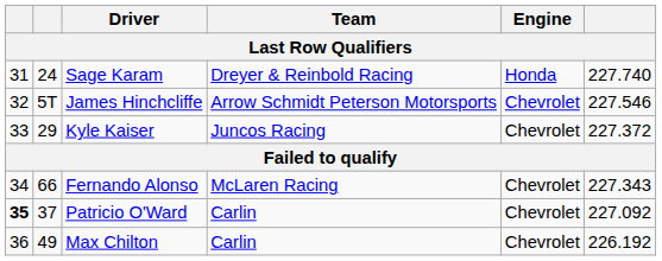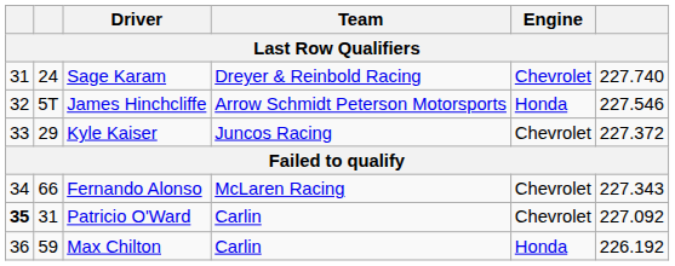Sage Karam | Engine: Honda -> Chevrolet
James Hinchcliffe | Engine: Chevrolet -> Honda
Patricio O'Ward | column 2: 37 -> 31
Max Chilton | column 2: 49 -> 59
Max Chilton | Engine: Chevrolet -> Honda
